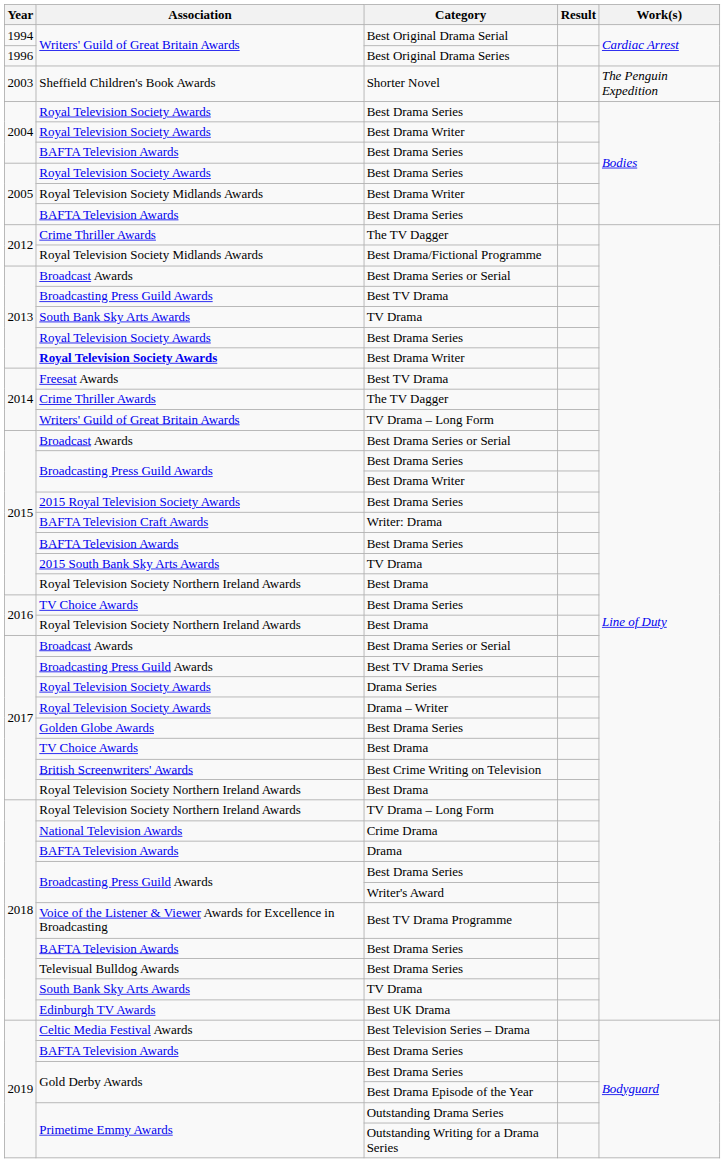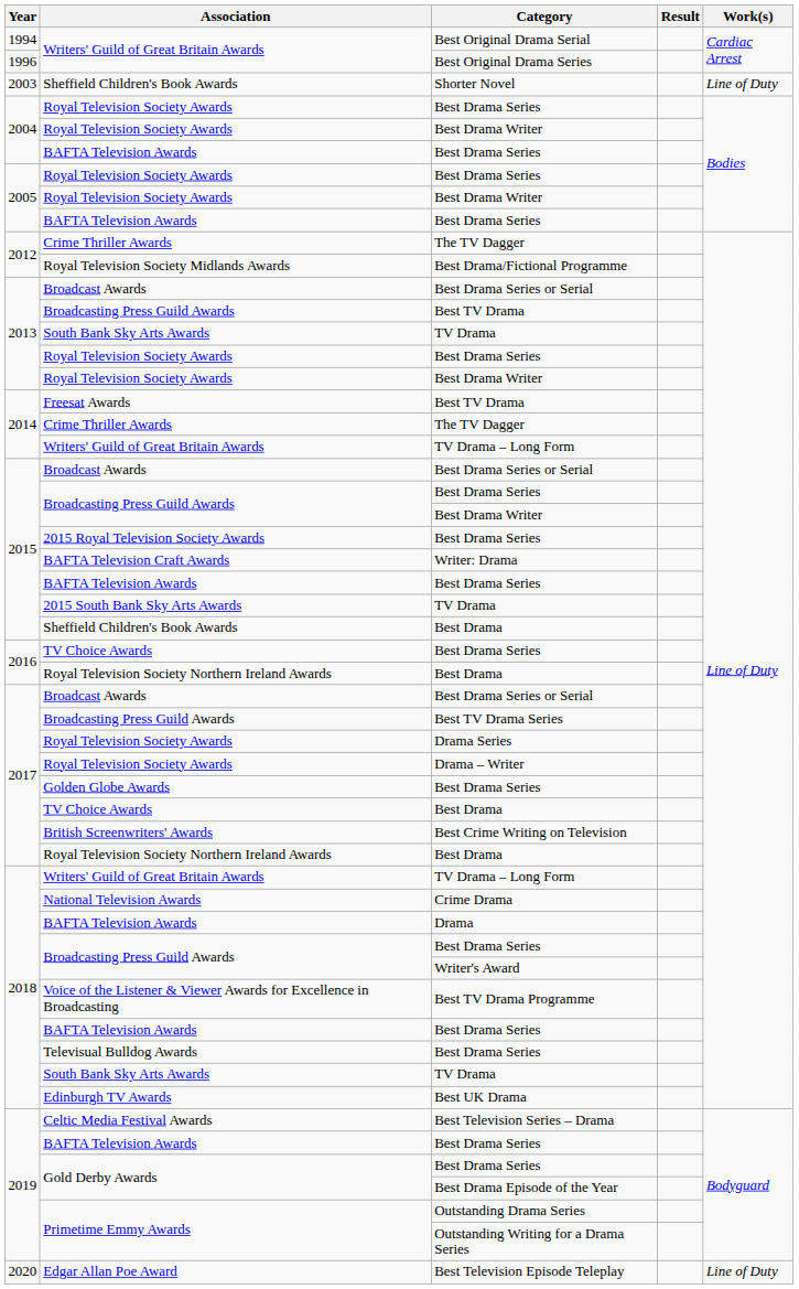Shorter Novel | Work(s): The Penguin Expedition -> Line of Duty
2005 / Best Drama Writer | Association: Royal Television Society Midlands Awards -> Royal Television Society Awards
2013 / Best Drama Writer | Association: bold -> normal
2015 / Best Drama | Association: Royal Television Society Northern Ireland Awards -> Sheffield Children's Book Awards
2018 / TV Drama – Long Form | Association: Royal Television Society Northern Ireland Awards -> Writers' Guild of Great Britain Awards
+ row: 2020 | Edgar Allan Poe Award | Best Television Episode Teleplay | Line of Duty
